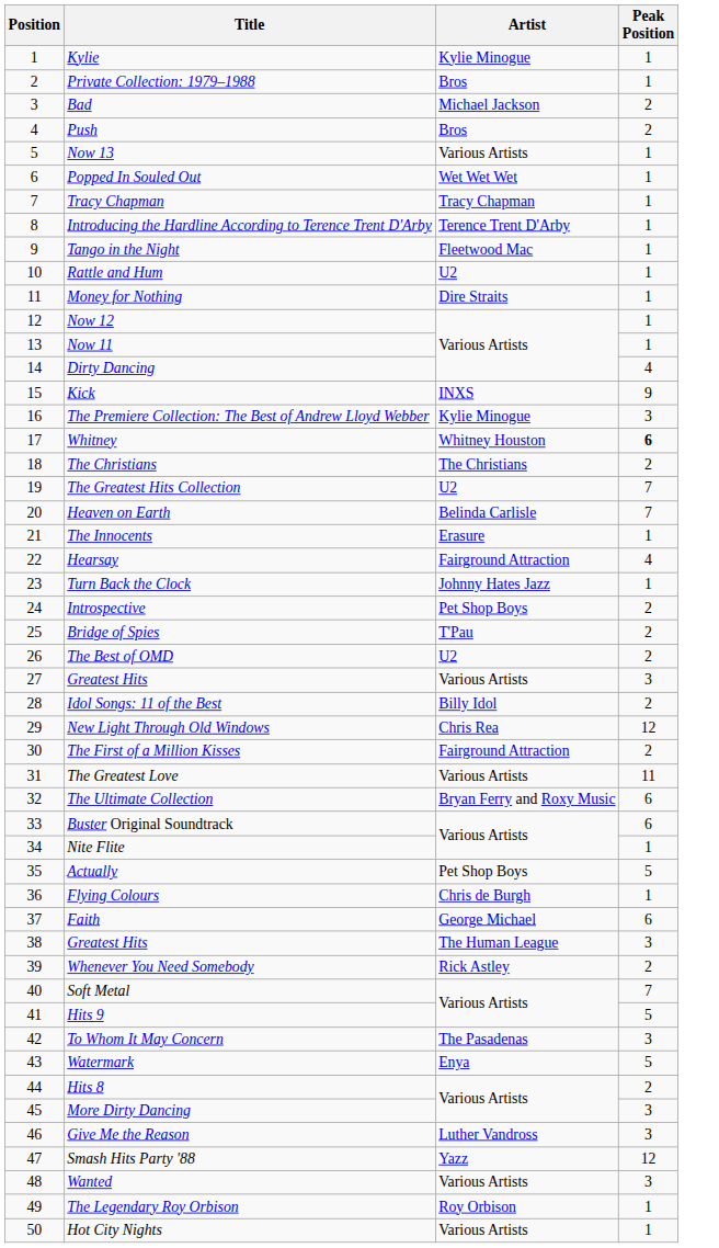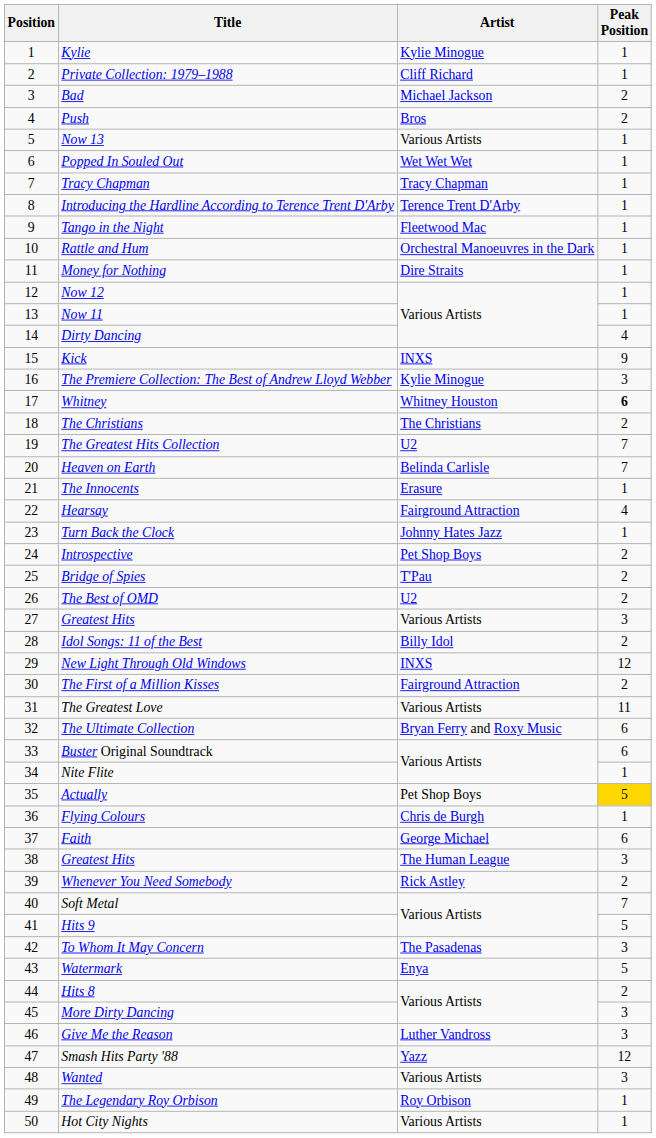Private Collection: 1979–1988 | Artist: Bros -> Cliff Richard
Rattle and Hum | Artist: U2 -> Orchestral Manoeuvres in the Dark
New Light Through Old Windows | Artist: Chris Rea -> INXS
Actually | Peak Position: no background -> gold background
